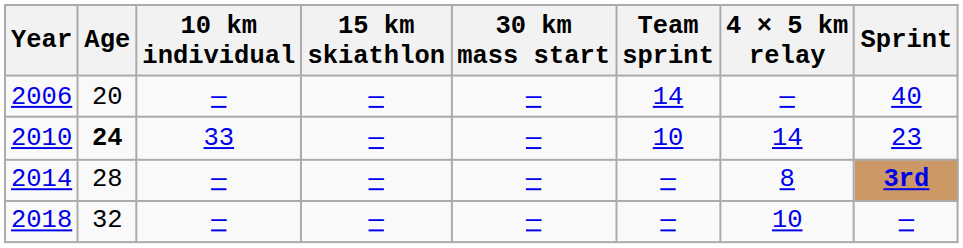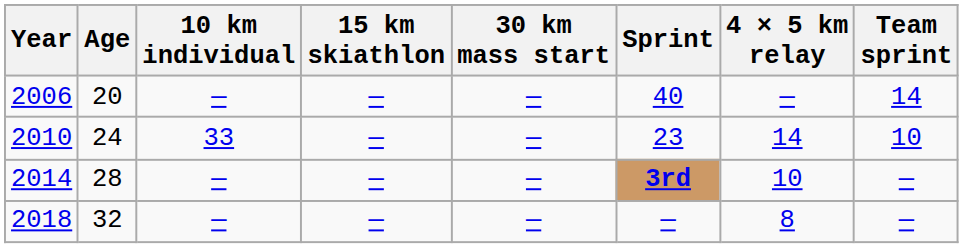columns swapped: Sprint <-> Team sprint
2010 | Age: bold -> normal
2014 | 4 × 5 km relay: 8 -> 10
2018 | 4 × 5 km relay: 10 -> 8
